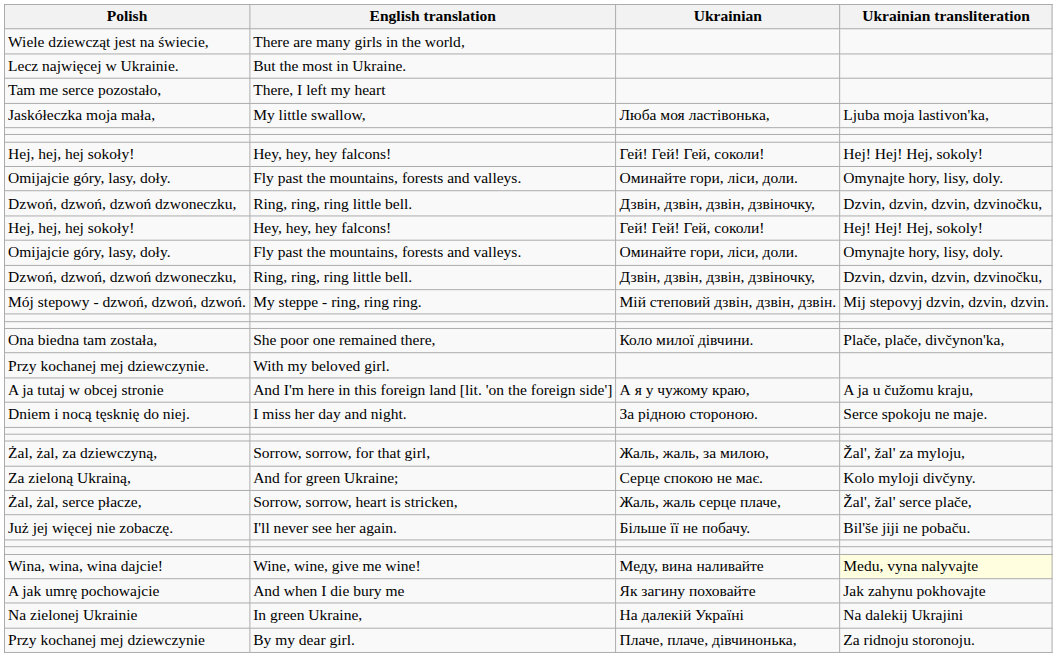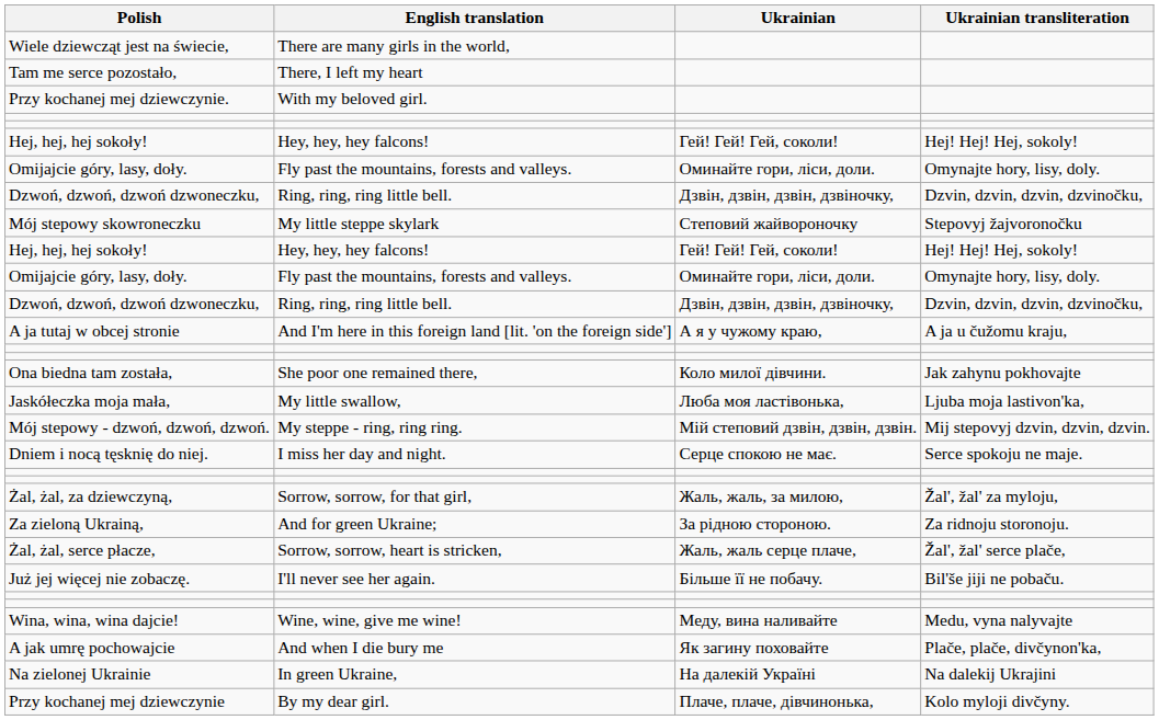- row: Lecz najwięcej w Ukrainie. | But the most in Ukraine.
rows swapped: Przy kochanej mej dziewczynie. <-> Jaskółeczka moja mała,
+ row: Mój stepowy skowroneczku | My little steppe skylark | Степовий жайвороночку | Stepovyj žajvoronočku
rows swapped: Mój stepowy - dzwoń, dzwoń, dzwoń. <-> A ja tutaj w obcej stronie
Ona biedna tam została, | Ukrainian transliteration: Plače, plače, divčynon'ka, -> Jak zahynu pokhovajte
Dniem i nocą tęsknię do niej. | Ukrainian: За рідною стороною. -> Серце спокою не має.
Za zieloną Ukrainą, | Ukrainian: Серце спокою не має. -> За рідною стороною.
Za zieloną Ukrainą, | Ukrainian transliteration: Kolo myloji divčyny. -> Za ridnoju storonoju.
Wina, wina, wina dajcie! | Ukrainian transliteration: lightyellow background -> no background
A jak umrę pochowajcie | Ukrainian transliteration: Jak zahynu pokhovajte -> Plače, plače, divčynon'ka,
Przy kochanej mej dziewczynie | Ukrainian transliteration: Za ridnoju storonoju. -> Kolo myloji divčyny.
